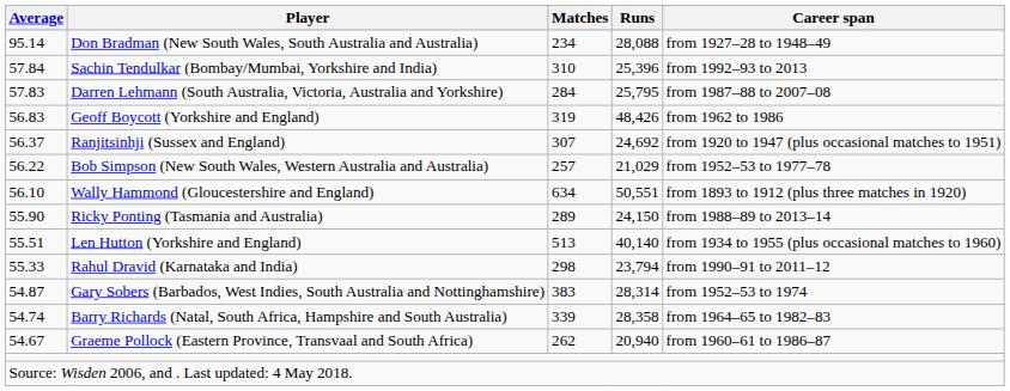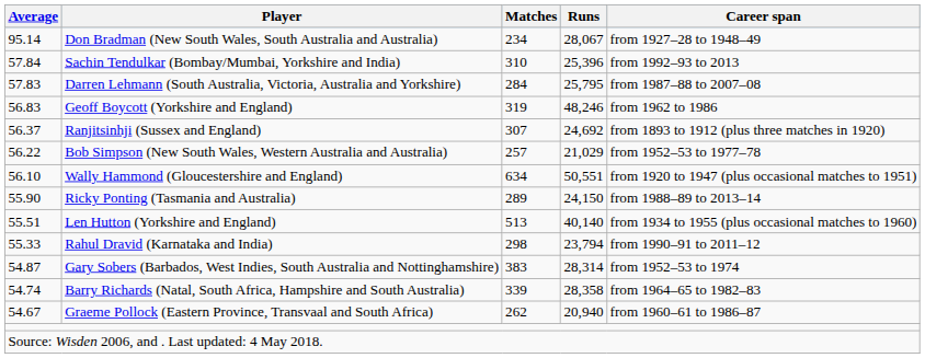Don Bradman (New South Wales, South Australia and Australia) | Runs: 28,088 -> 28,067
Geoff Boycott (Yorkshire and England) | Runs: 48,426 -> 48,246
Ranjitsinhji (Sussex and England) | Career span: from 1920 to 1947 (plus occasional matches to 1951) -> from 1893 to 1912 (plus three matches in 1920)
Wally Hammond (Gloucestershire and England) | Career span: from 1893 to 1912 (plus three matches in 1920) -> from 1920 to 1947 (plus occasional matches to 1951)
